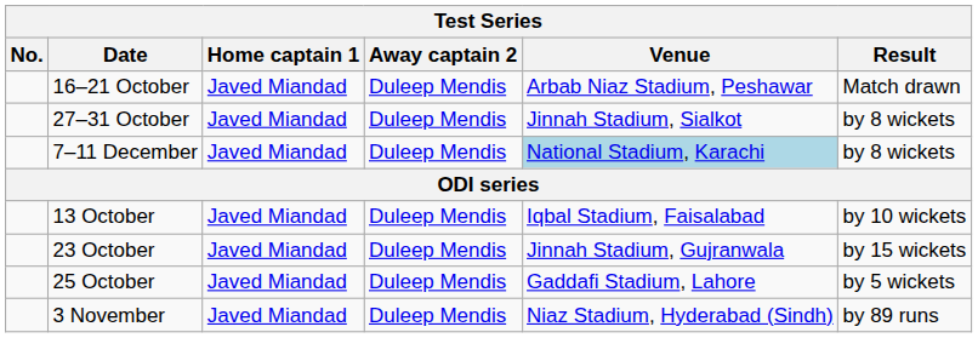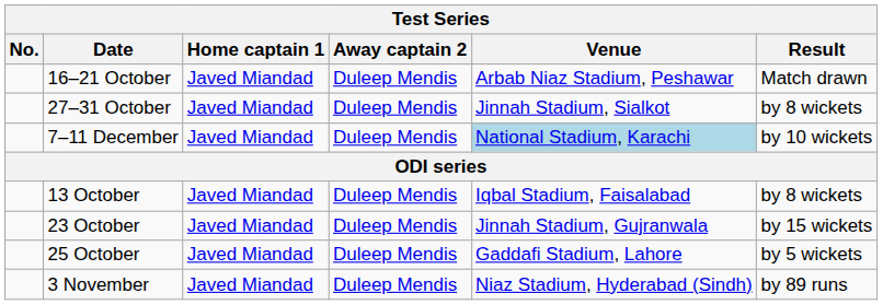7–11 December | Result: by 8 wickets -> by 10 wickets
13 October | Result: by 10 wickets -> by 8 wickets
